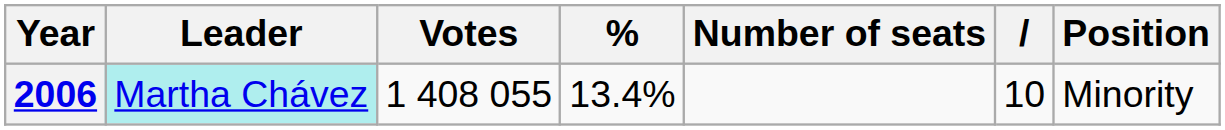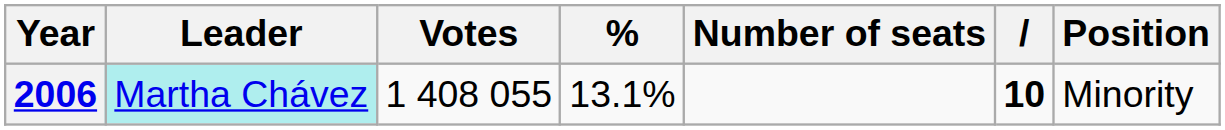2006 | %: 13.4% -> 13.1%
2006 | column 6: normal -> bold
